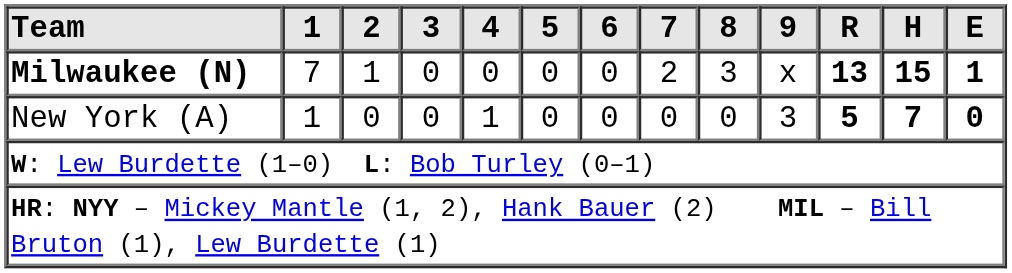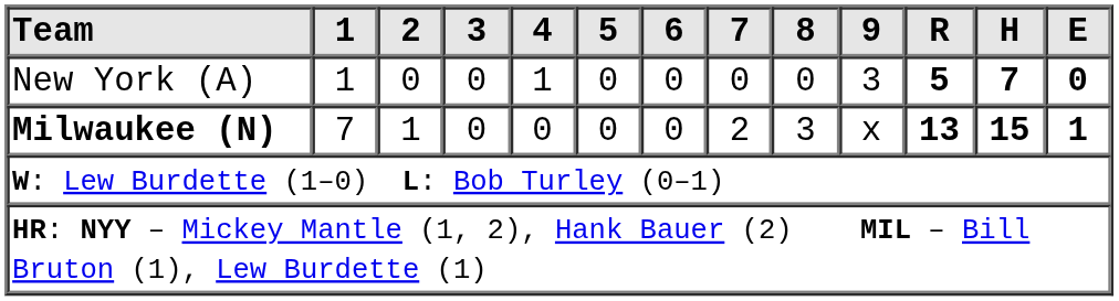rows swapped: New York (A) <-> Milwaukee (N)
